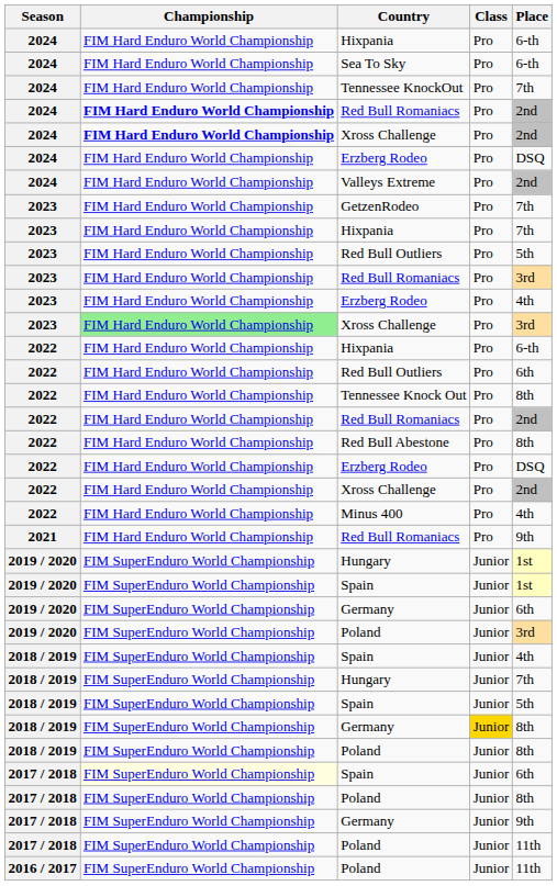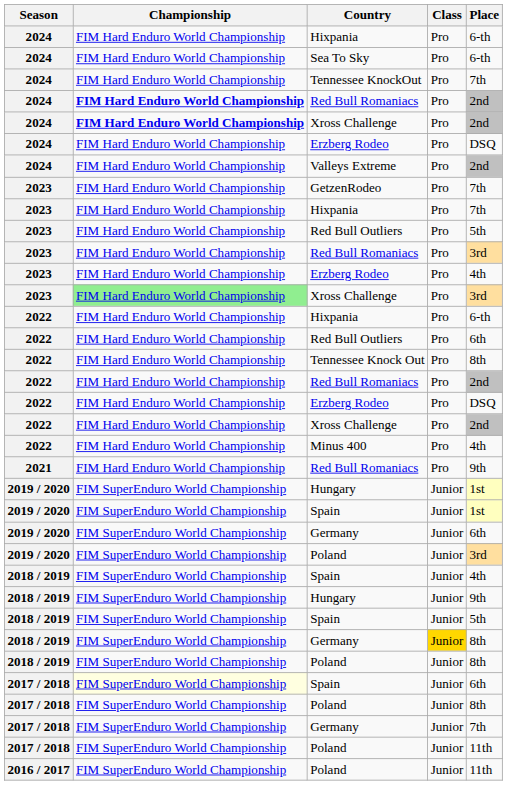- row: 2022 | FIM Hard Enduro World Championship | Red Bull Abestone | Pro | 8th
2018 / 2019 / Hungary | Place: 7th -> 9th
2017 / 2018 / Germany | Place: 9th -> 7th
